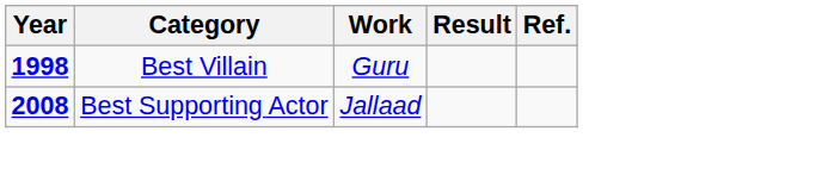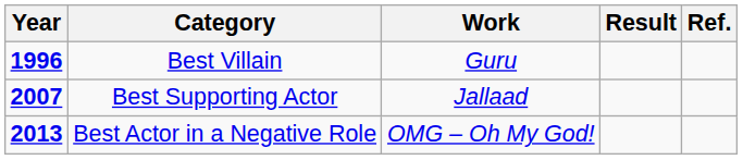Best Villain | Year: 1998 -> 1996
Best Supporting Actor | Year: 2008 -> 2007
+ row: 2013 | Best Actor in a Negative Role | OMG – Oh My God!
